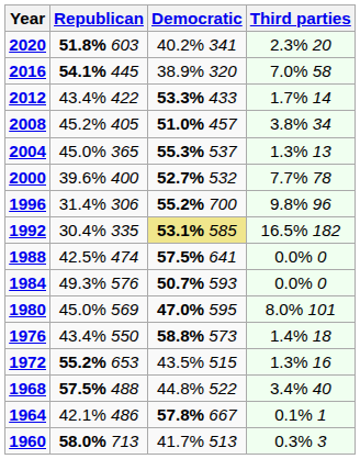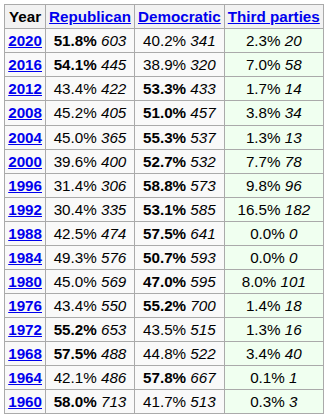1996 | Democratic: 55.2% 700 -> 58.8% 573
1992 | Democratic: khaki background -> no background
1976 | Democratic: 58.8% 573 -> 55.2% 700
